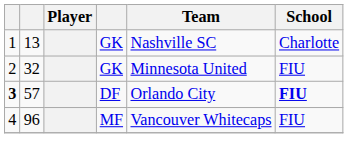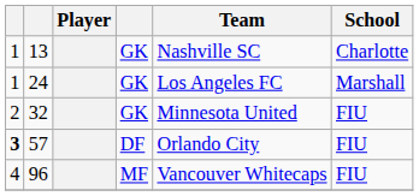+ row: 1 | 24 | GK | Los Angeles FC | Marshall
57 | School: bold -> normal
